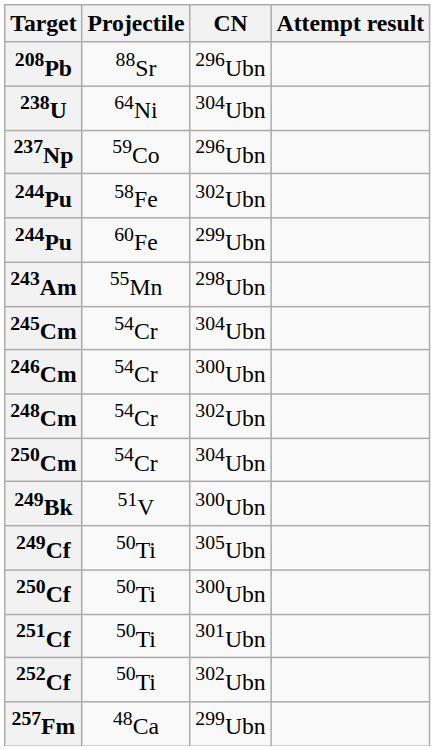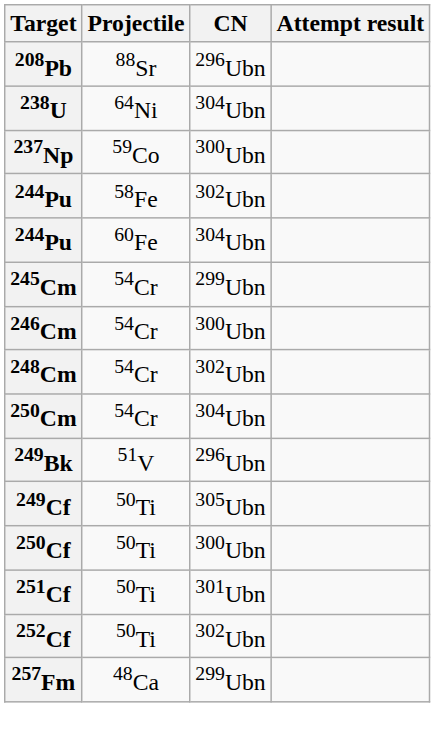237Np | CN: 296Ubn -> 300Ubn
244Pu / 60Fe | CN: 299Ubn -> 304Ubn
- row: 243Am | 55Mn | 298Ubn
245Cm | CN: 304Ubn -> 299Ubn
249Bk | CN: 300Ubn -> 296Ubn
